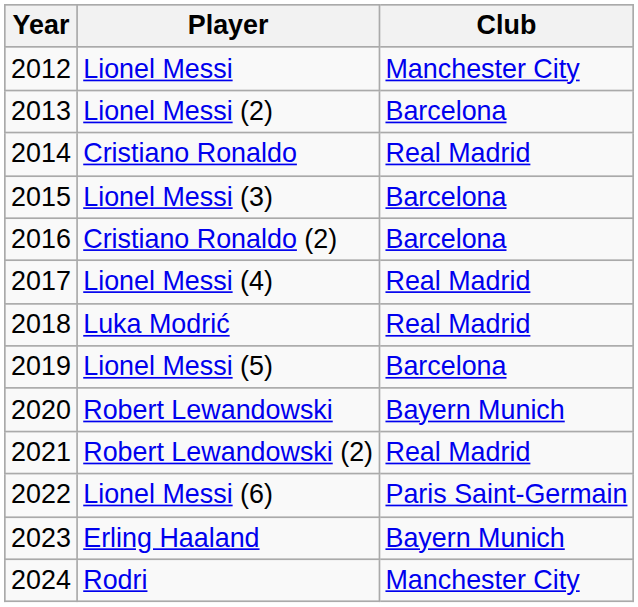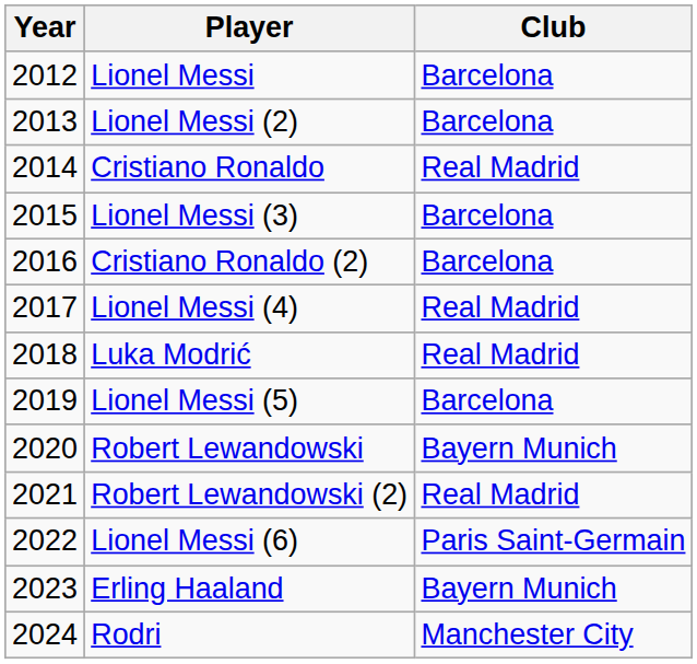Lionel Messi | Club: Manchester City -> Barcelona
